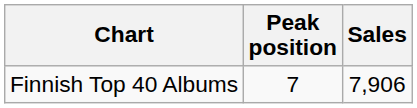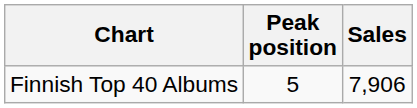Finnish Top 40 Albums | Peak position: 7 -> 5
